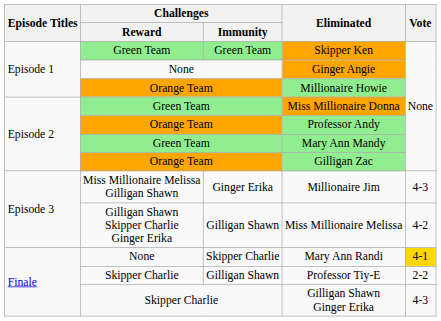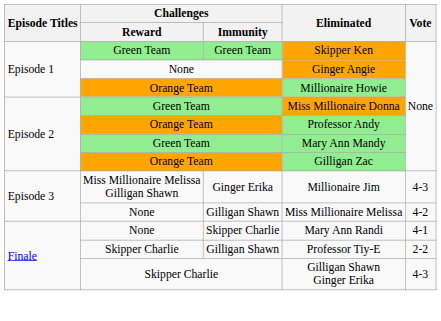Miss Millionaire Melissa | Challenges / Reward: Gilligan Shawn Skipper Charlie Ginger Erika -> None
Mary Ann Randi | Vote: gold background -> no background
